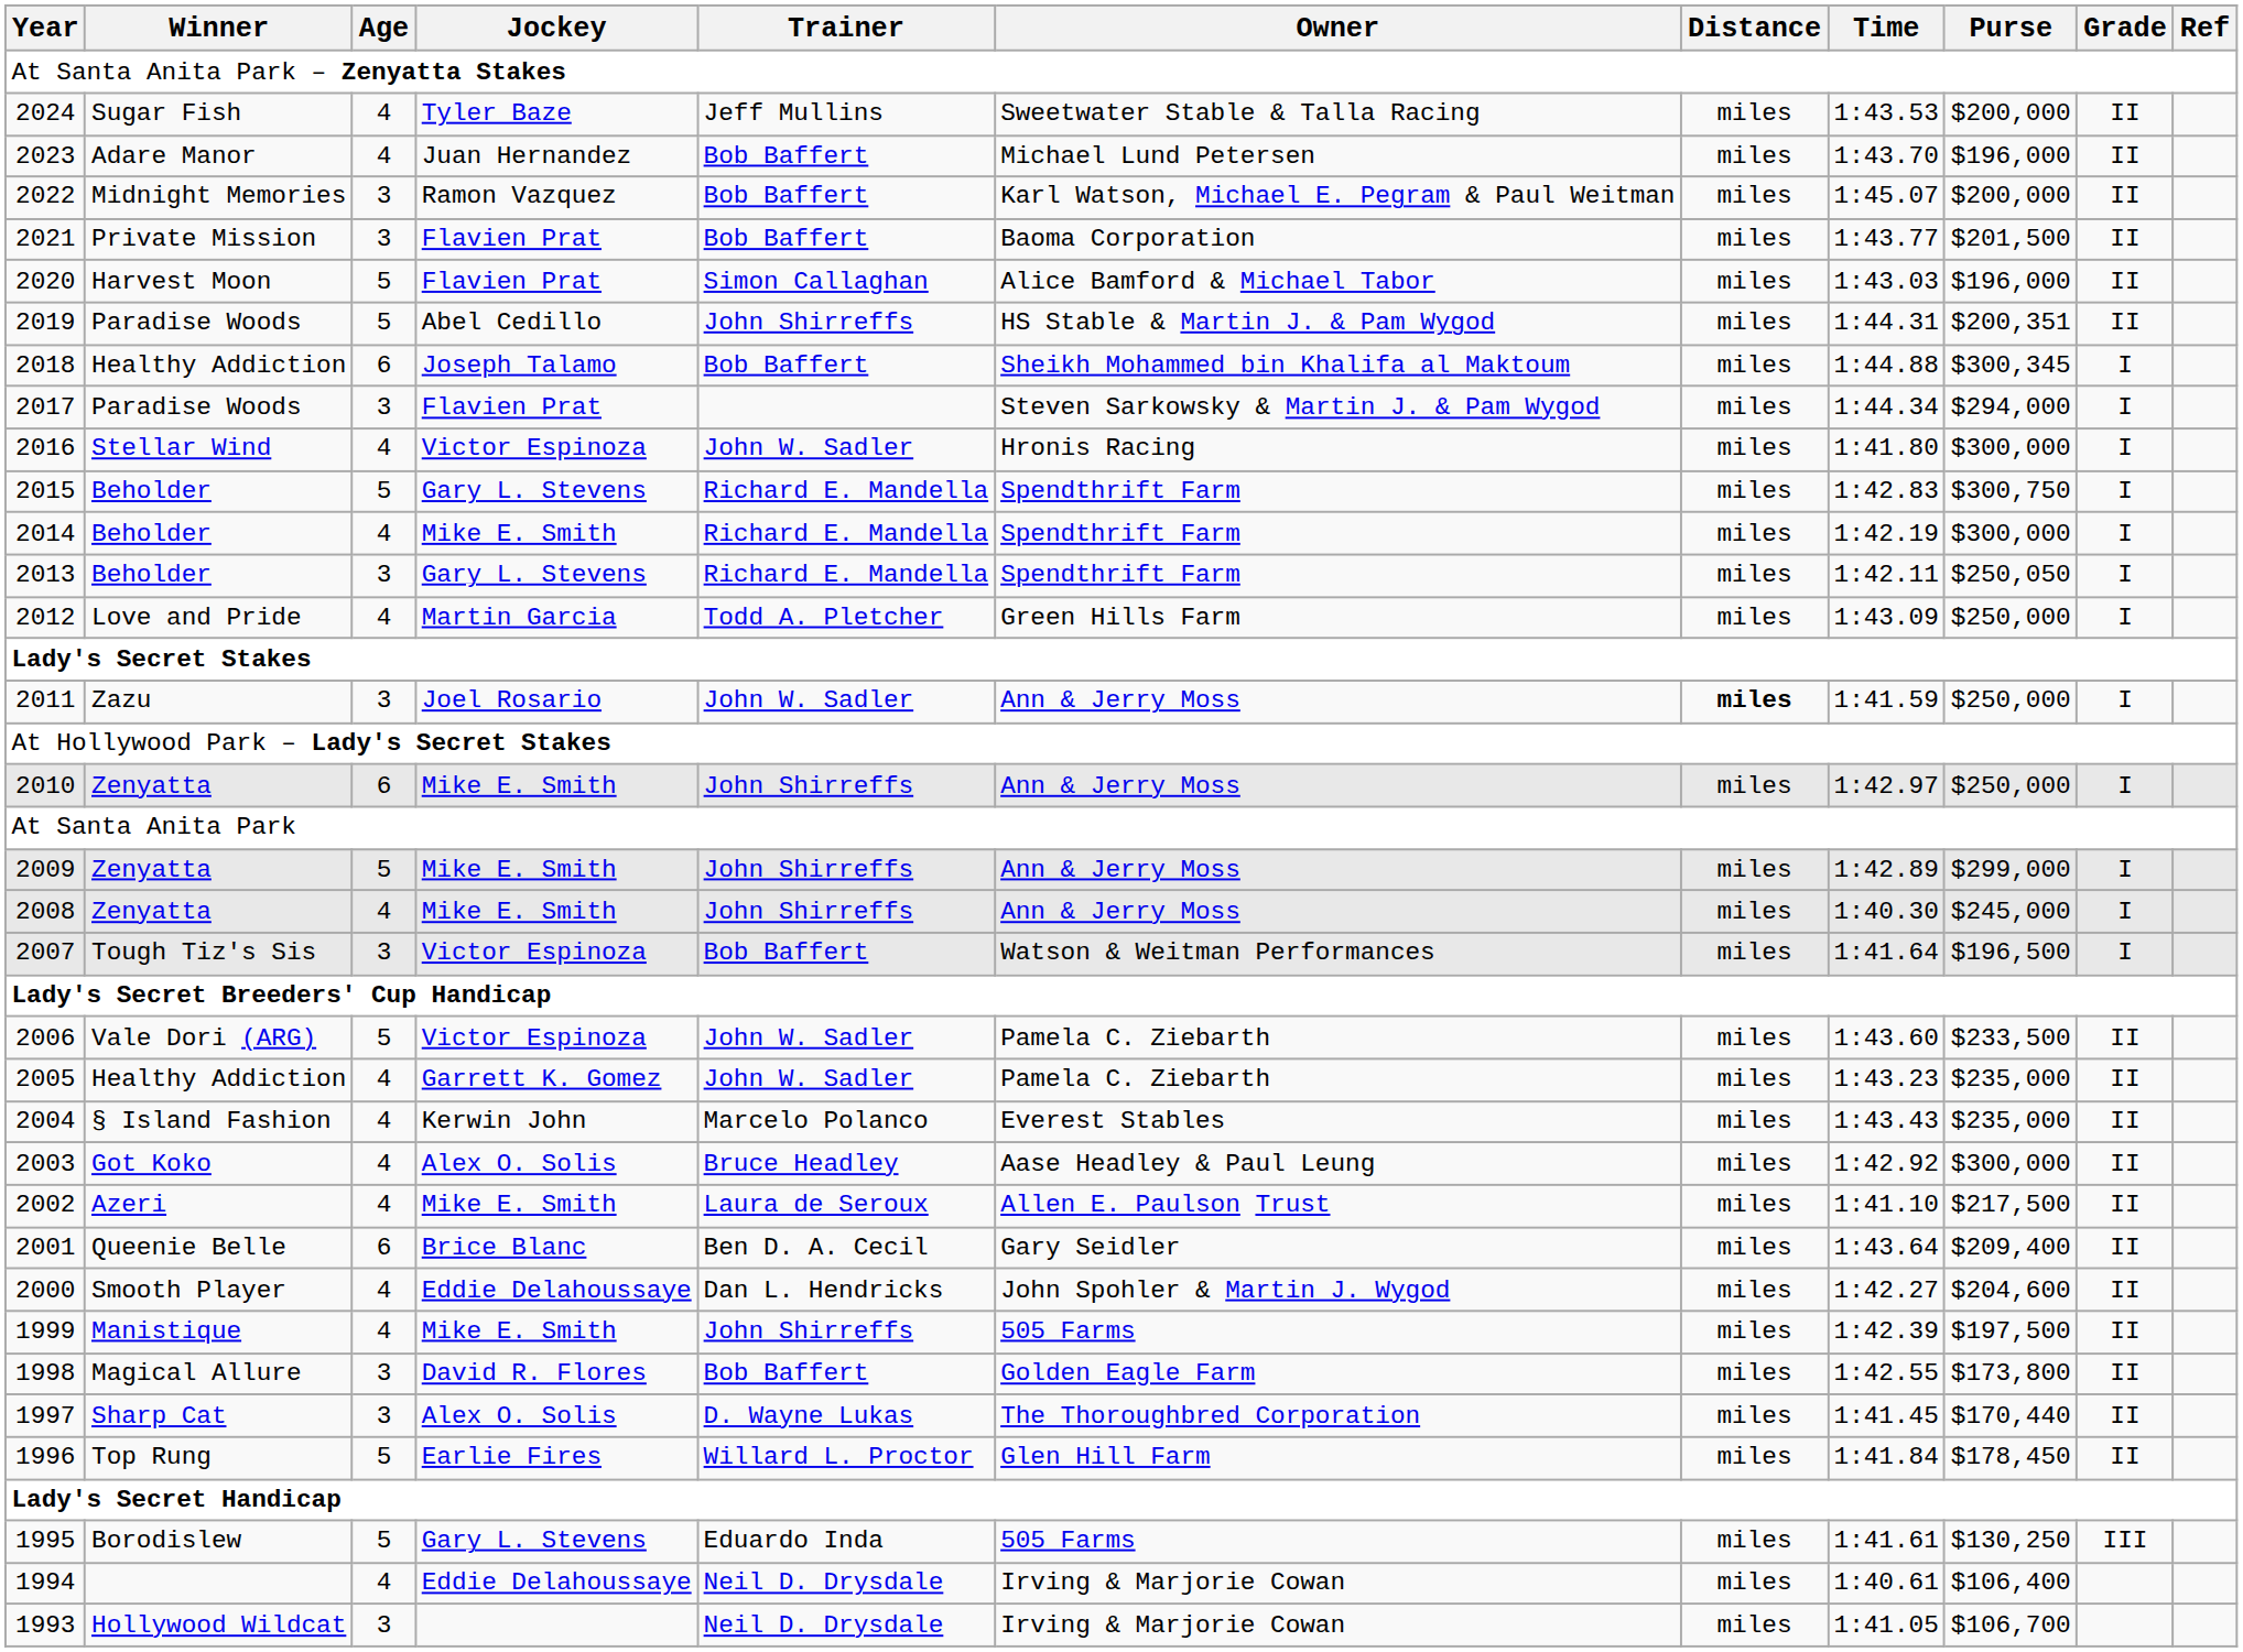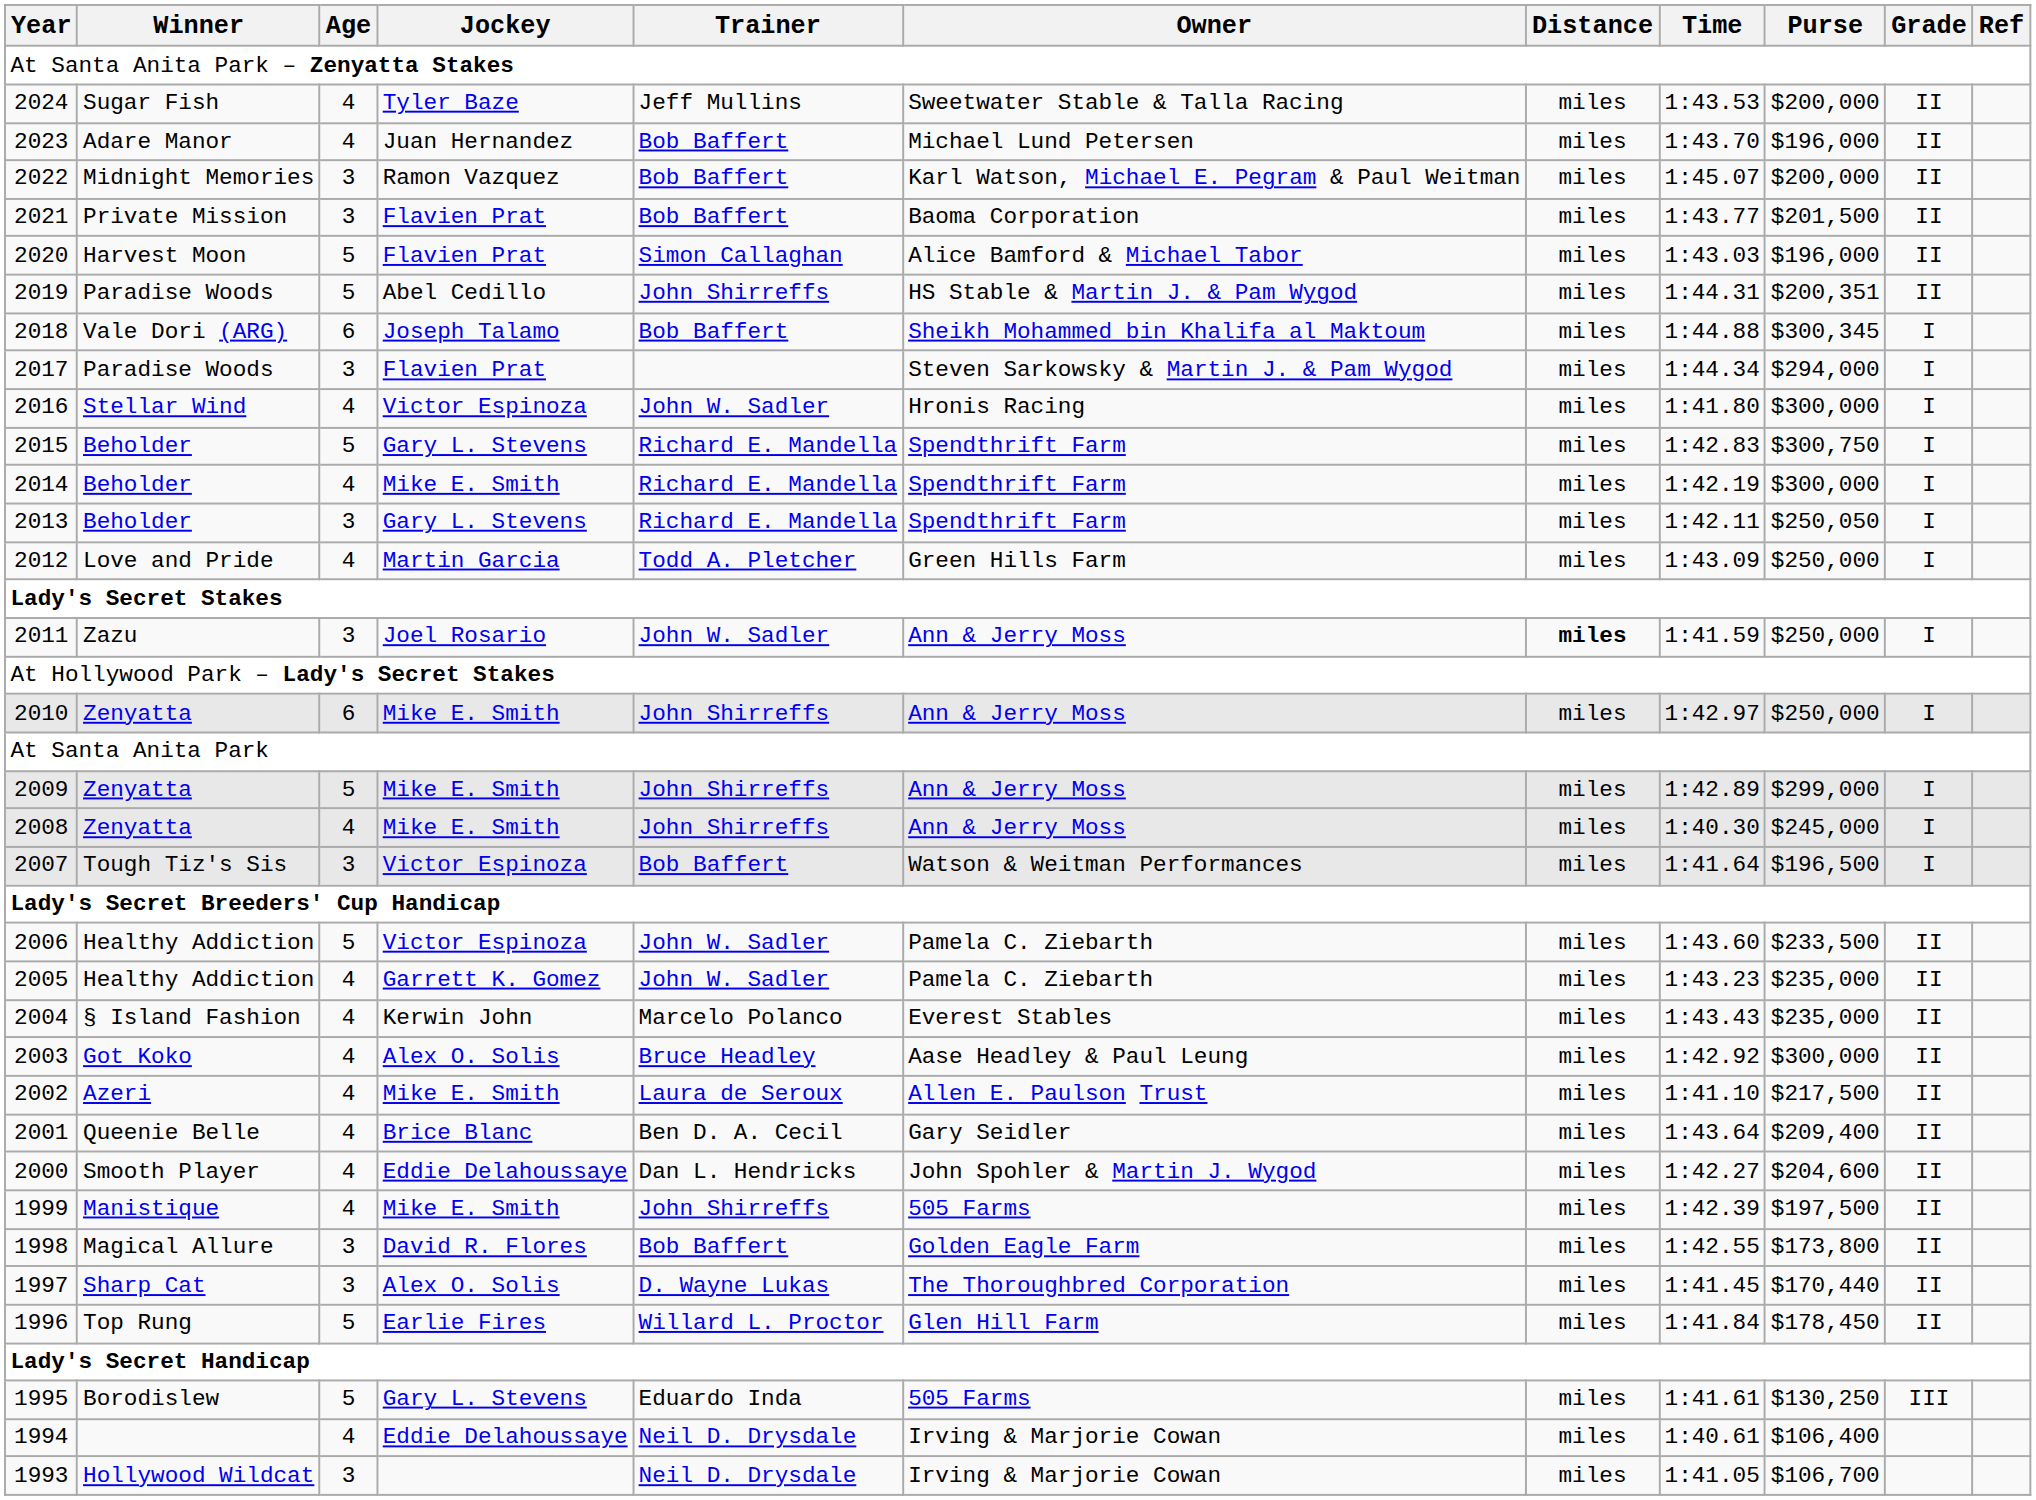2018 | Winner: Healthy Addiction -> Vale Dori (ARG)
2006 | Winner: Vale Dori (ARG) -> Healthy Addiction
2001 | Age: 6 -> 4
